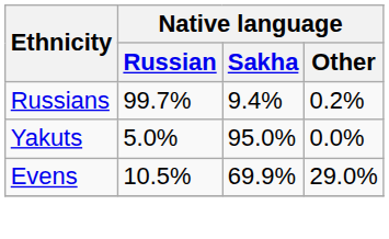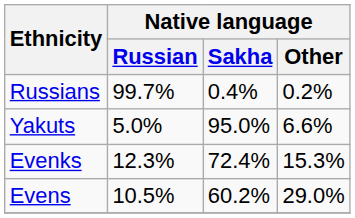Russians | Native language / Sakha: 9.4% -> 0.4%
Yakuts | Native language / Other: 0.0% -> 6.6%
+ row: Evenks | 12.3% | 72.4% | 15.3%
Evens | Native language / Sakha: 69.9% -> 60.2%
